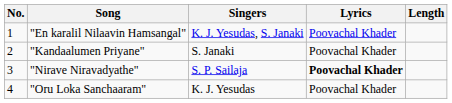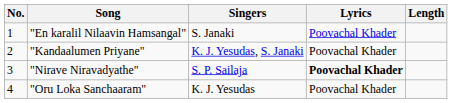"En karalil Nilaavin Hamsangal" | Singers: K. J. Yesudas, S. Janaki -> S. Janaki
"Kandaalumen Priyane" | Singers: S. Janaki -> K. J. Yesudas, S. Janaki
